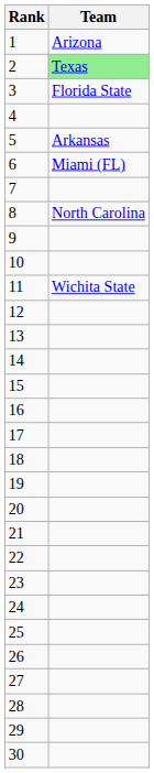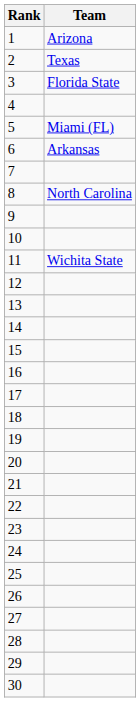2 | Team: lightgreen background -> no background
5 | Team: Arkansas -> Miami (FL)
6 | Team: Miami (FL) -> Arkansas
